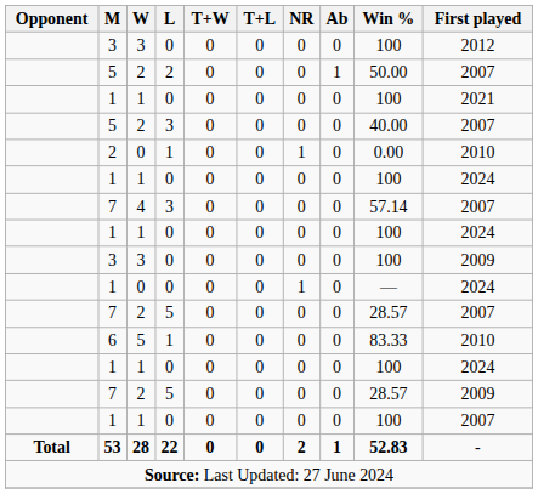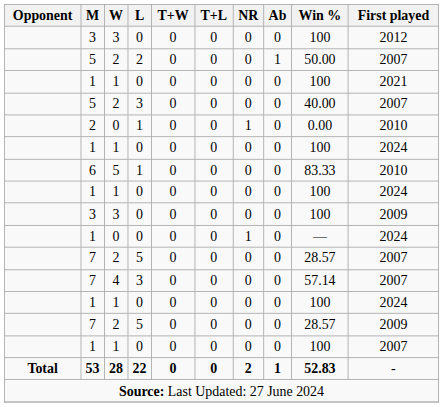rows swapped: 7 / 4 <-> 6
